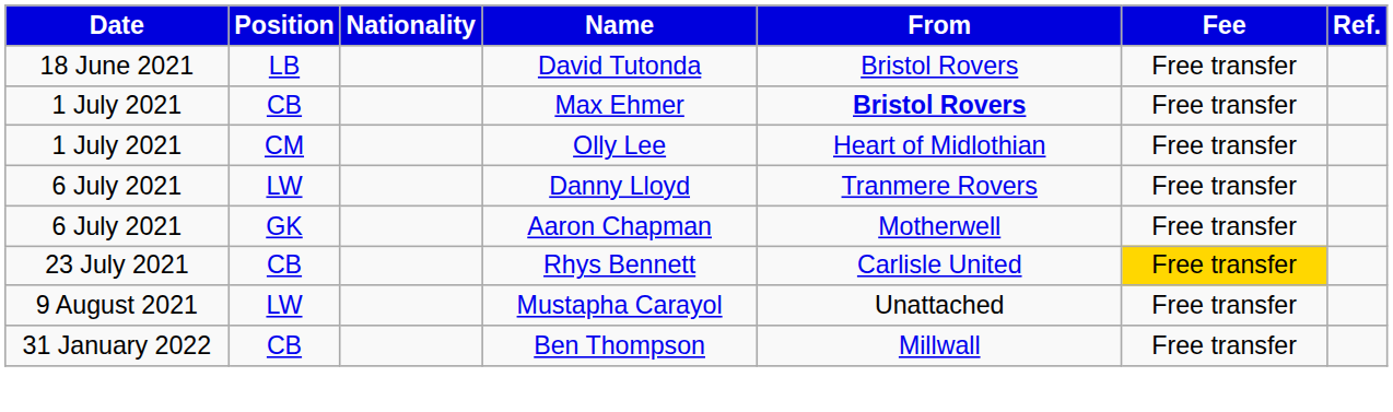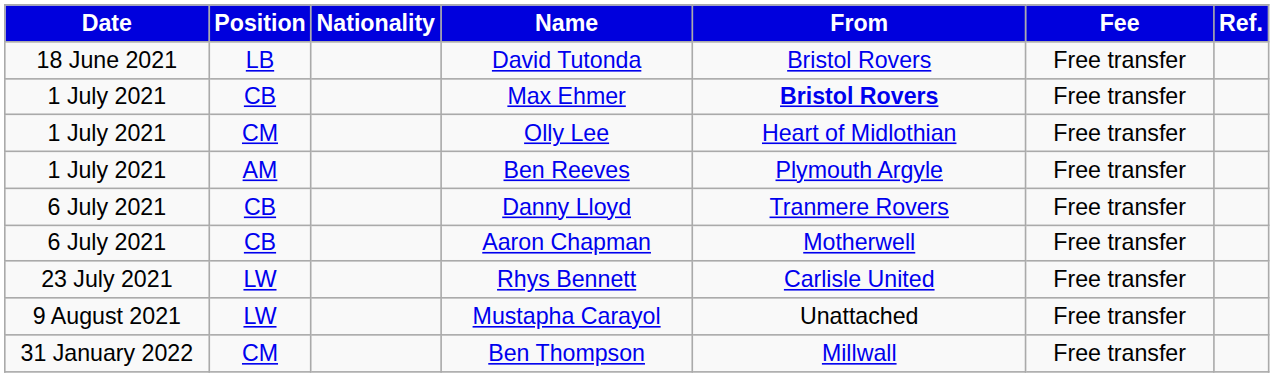+ row: 1 July 2021 | AM | Ben Reeves | Plymouth Argyle | Free transfer
Danny Lloyd | Position: LW -> CB
Aaron Chapman | Position: GK -> CB
Rhys Bennett | Position: CB -> LW
Rhys Bennett | Fee: gold background -> no background
Ben Thompson | Position: CB -> CM
